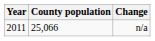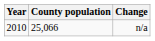n/a | Year: 2011 -> 2010
